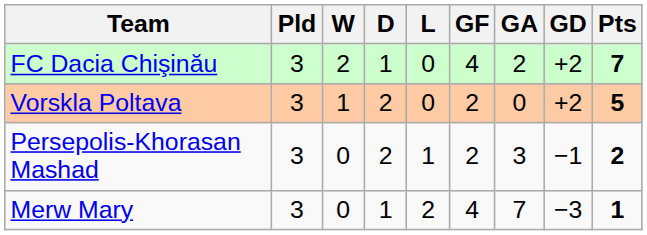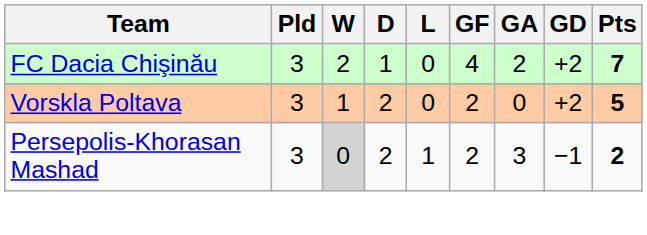Persepolis-Khorasan Mashad | W: no background -> lightgrey background
- row: Merw Mary | 3 | 0 | 1 | 2 | 4 | 7 | −3 | 1
